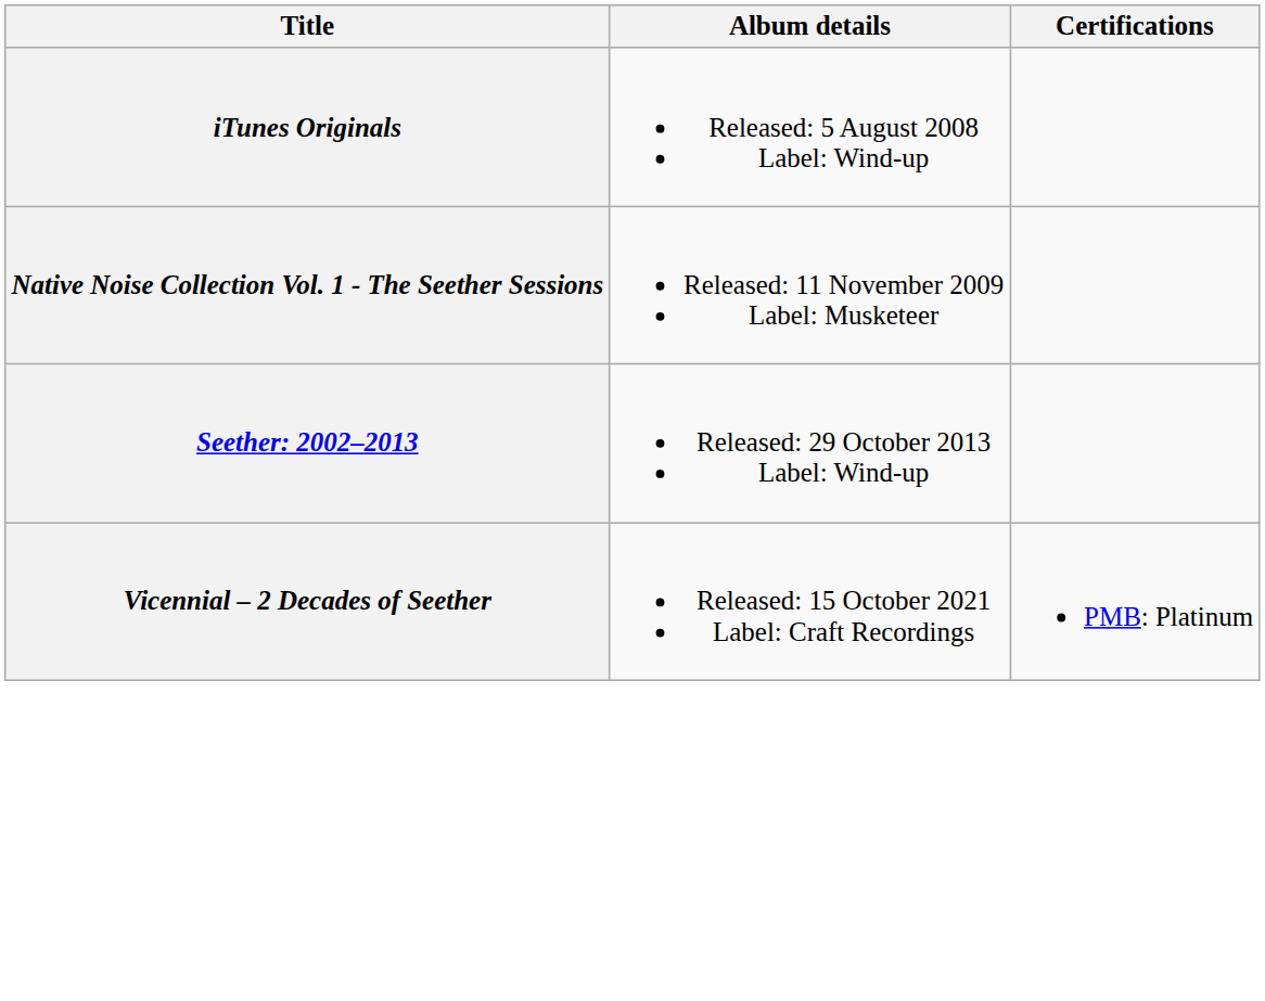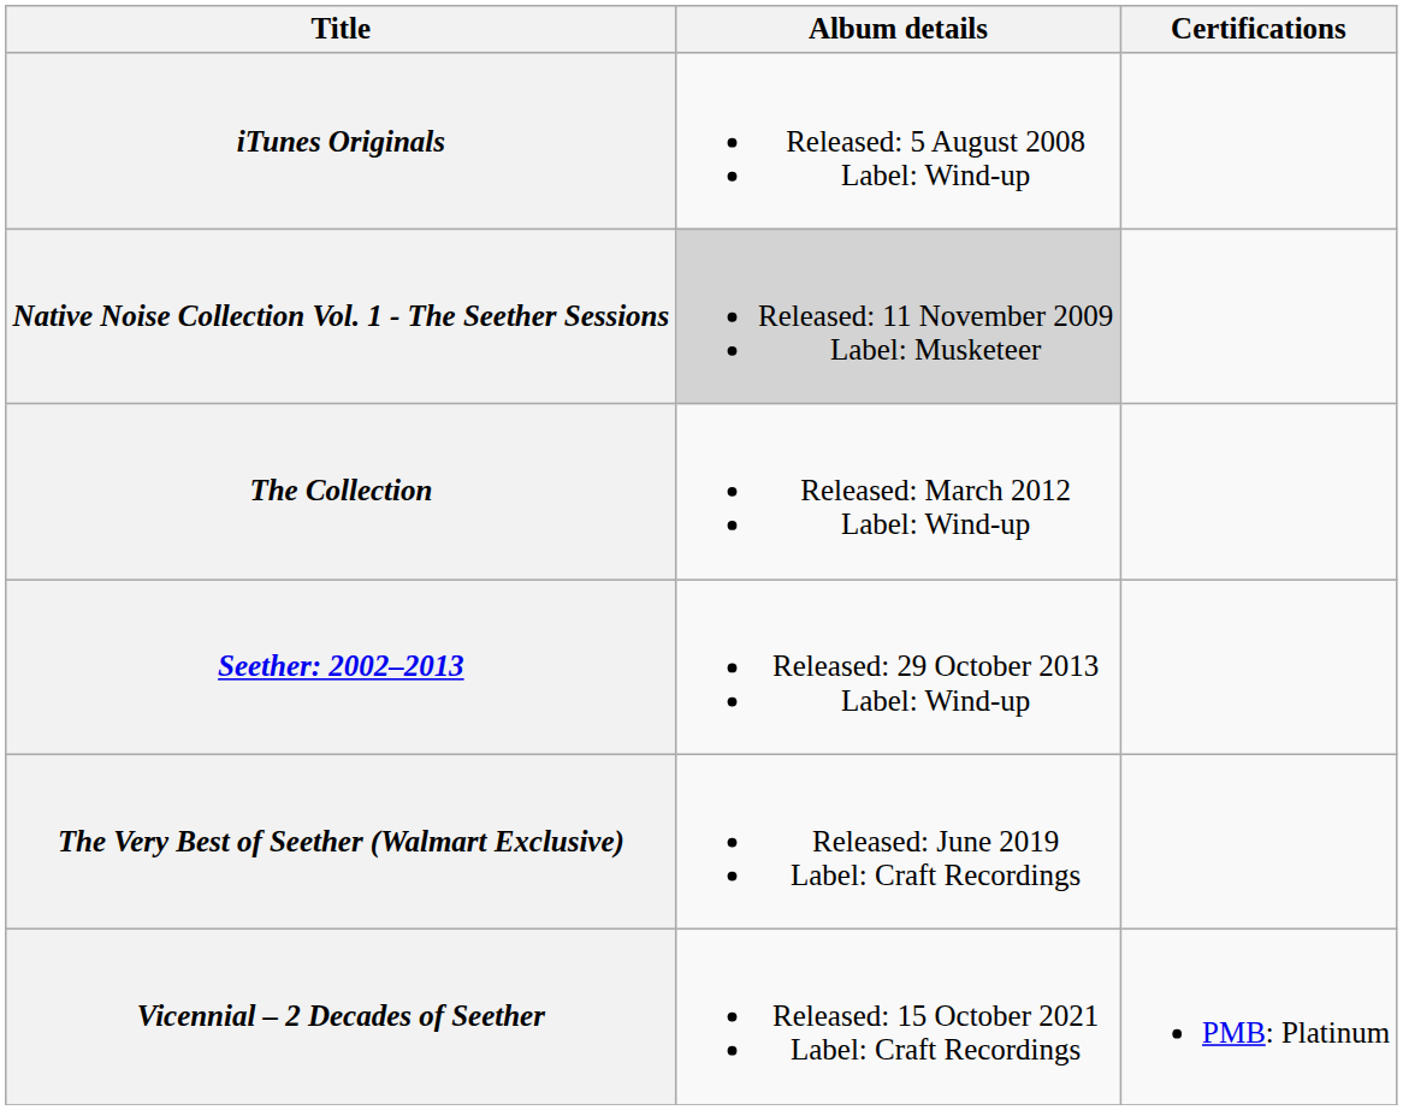Native Noise Collection Vol. 1 - The Seether Sessions | Album details: no background -> lightgrey background
+ row: The Collection | Released: March 2012 Label: Wind-up
+ row: The Very Best of Seether (Walmart Exclusive) | Released: June 2019 Label: Craft Recordings
